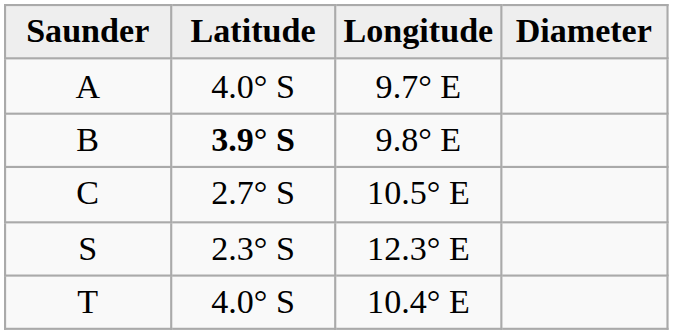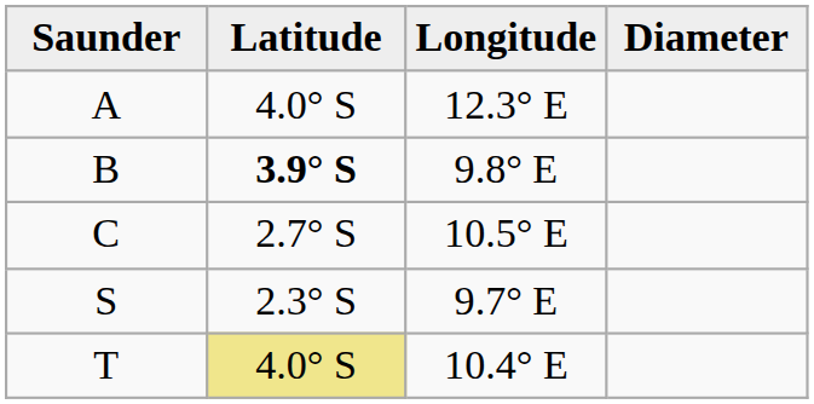A | Longitude: 9.7° E -> 12.3° E
S | Longitude: 12.3° E -> 9.7° E
T | Latitude: no background -> khaki background
